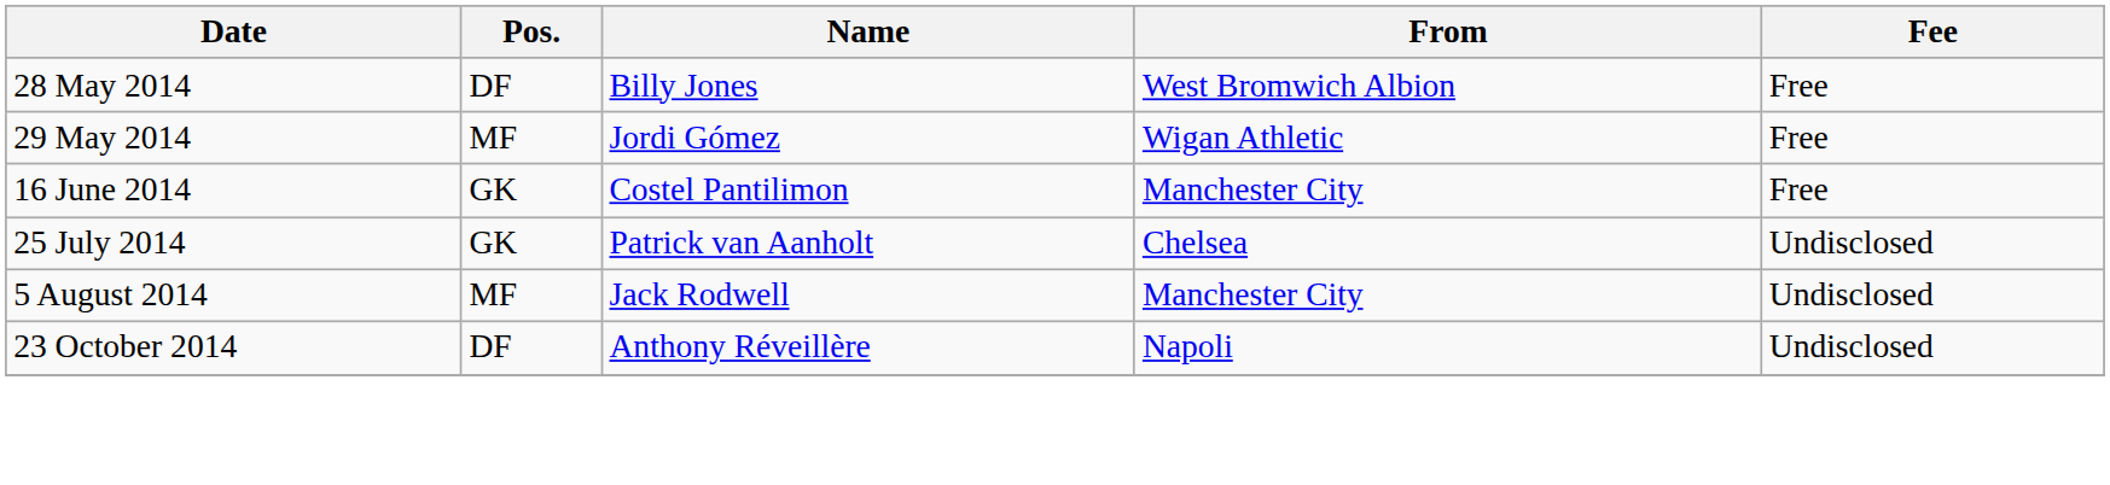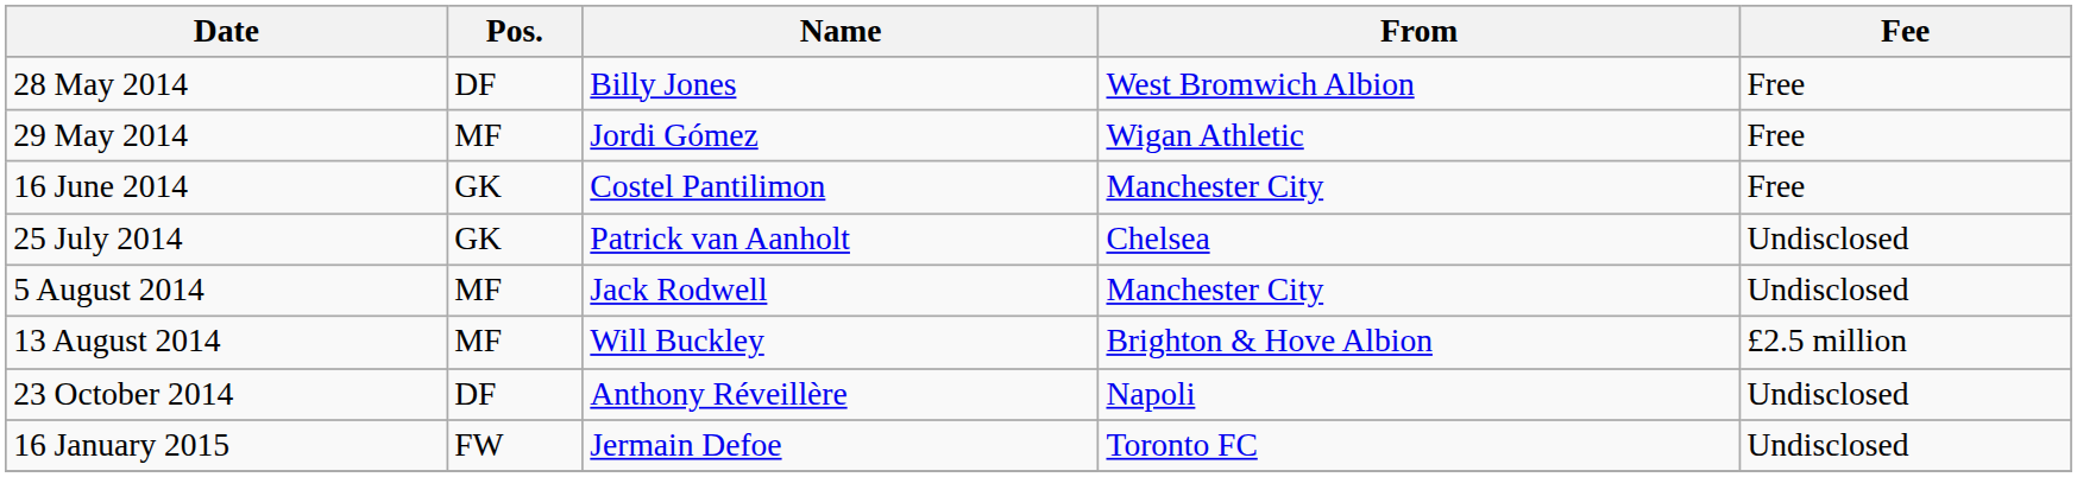+ row: 13 August 2014 | MF | Will Buckley | Brighton & Hove Albion | £2.5 million
+ row: 16 January 2015 | FW | Jermain Defoe | Toronto FC | Undisclosed
